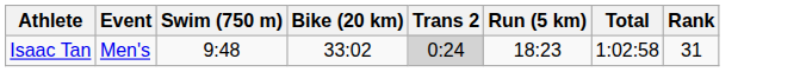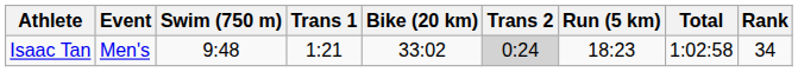+ column: Trans 1 | 1:21
Isaac Tan | Rank: 31 -> 34
